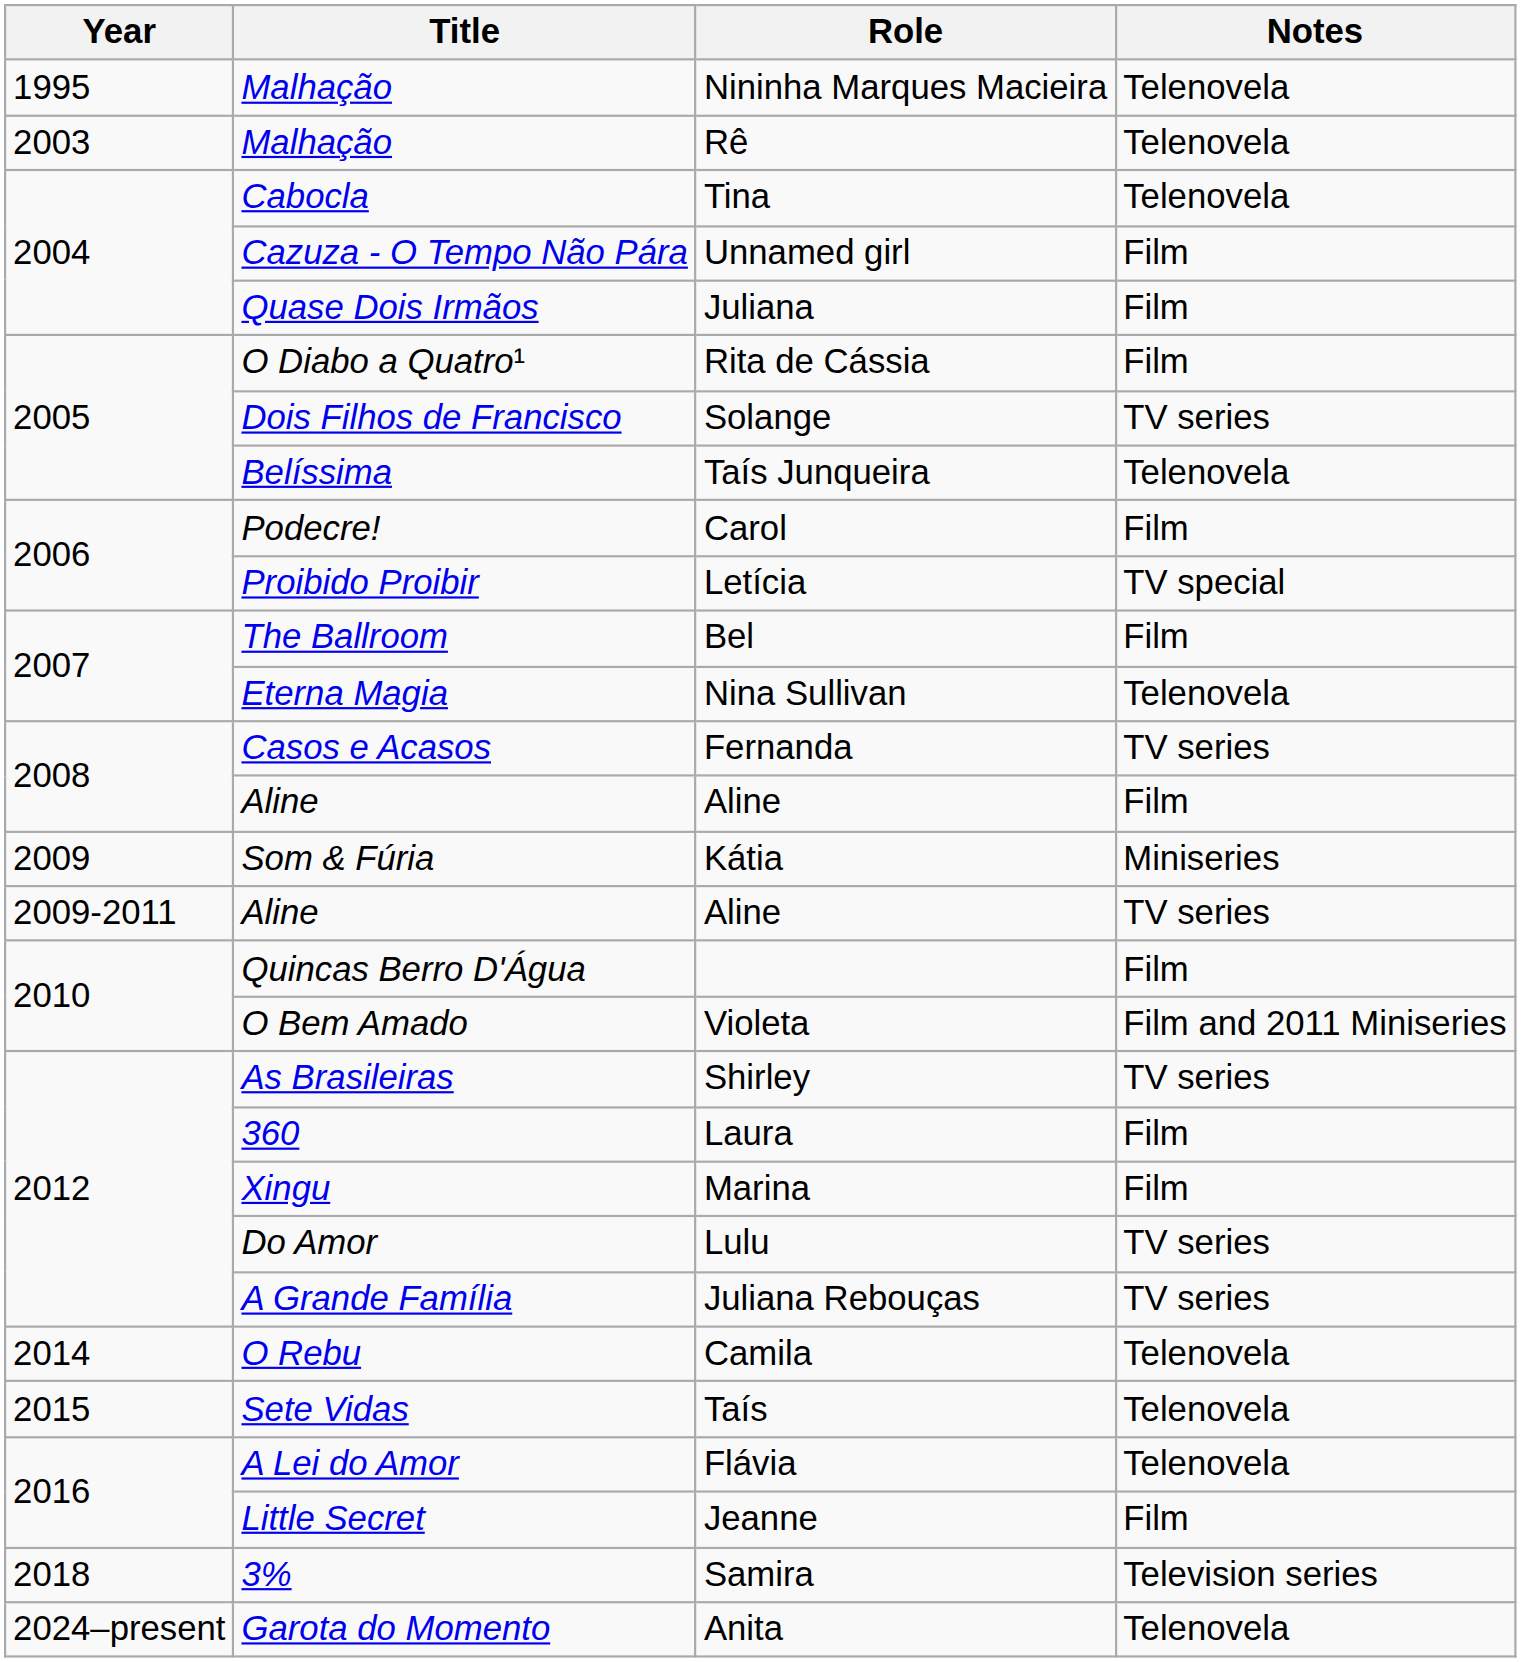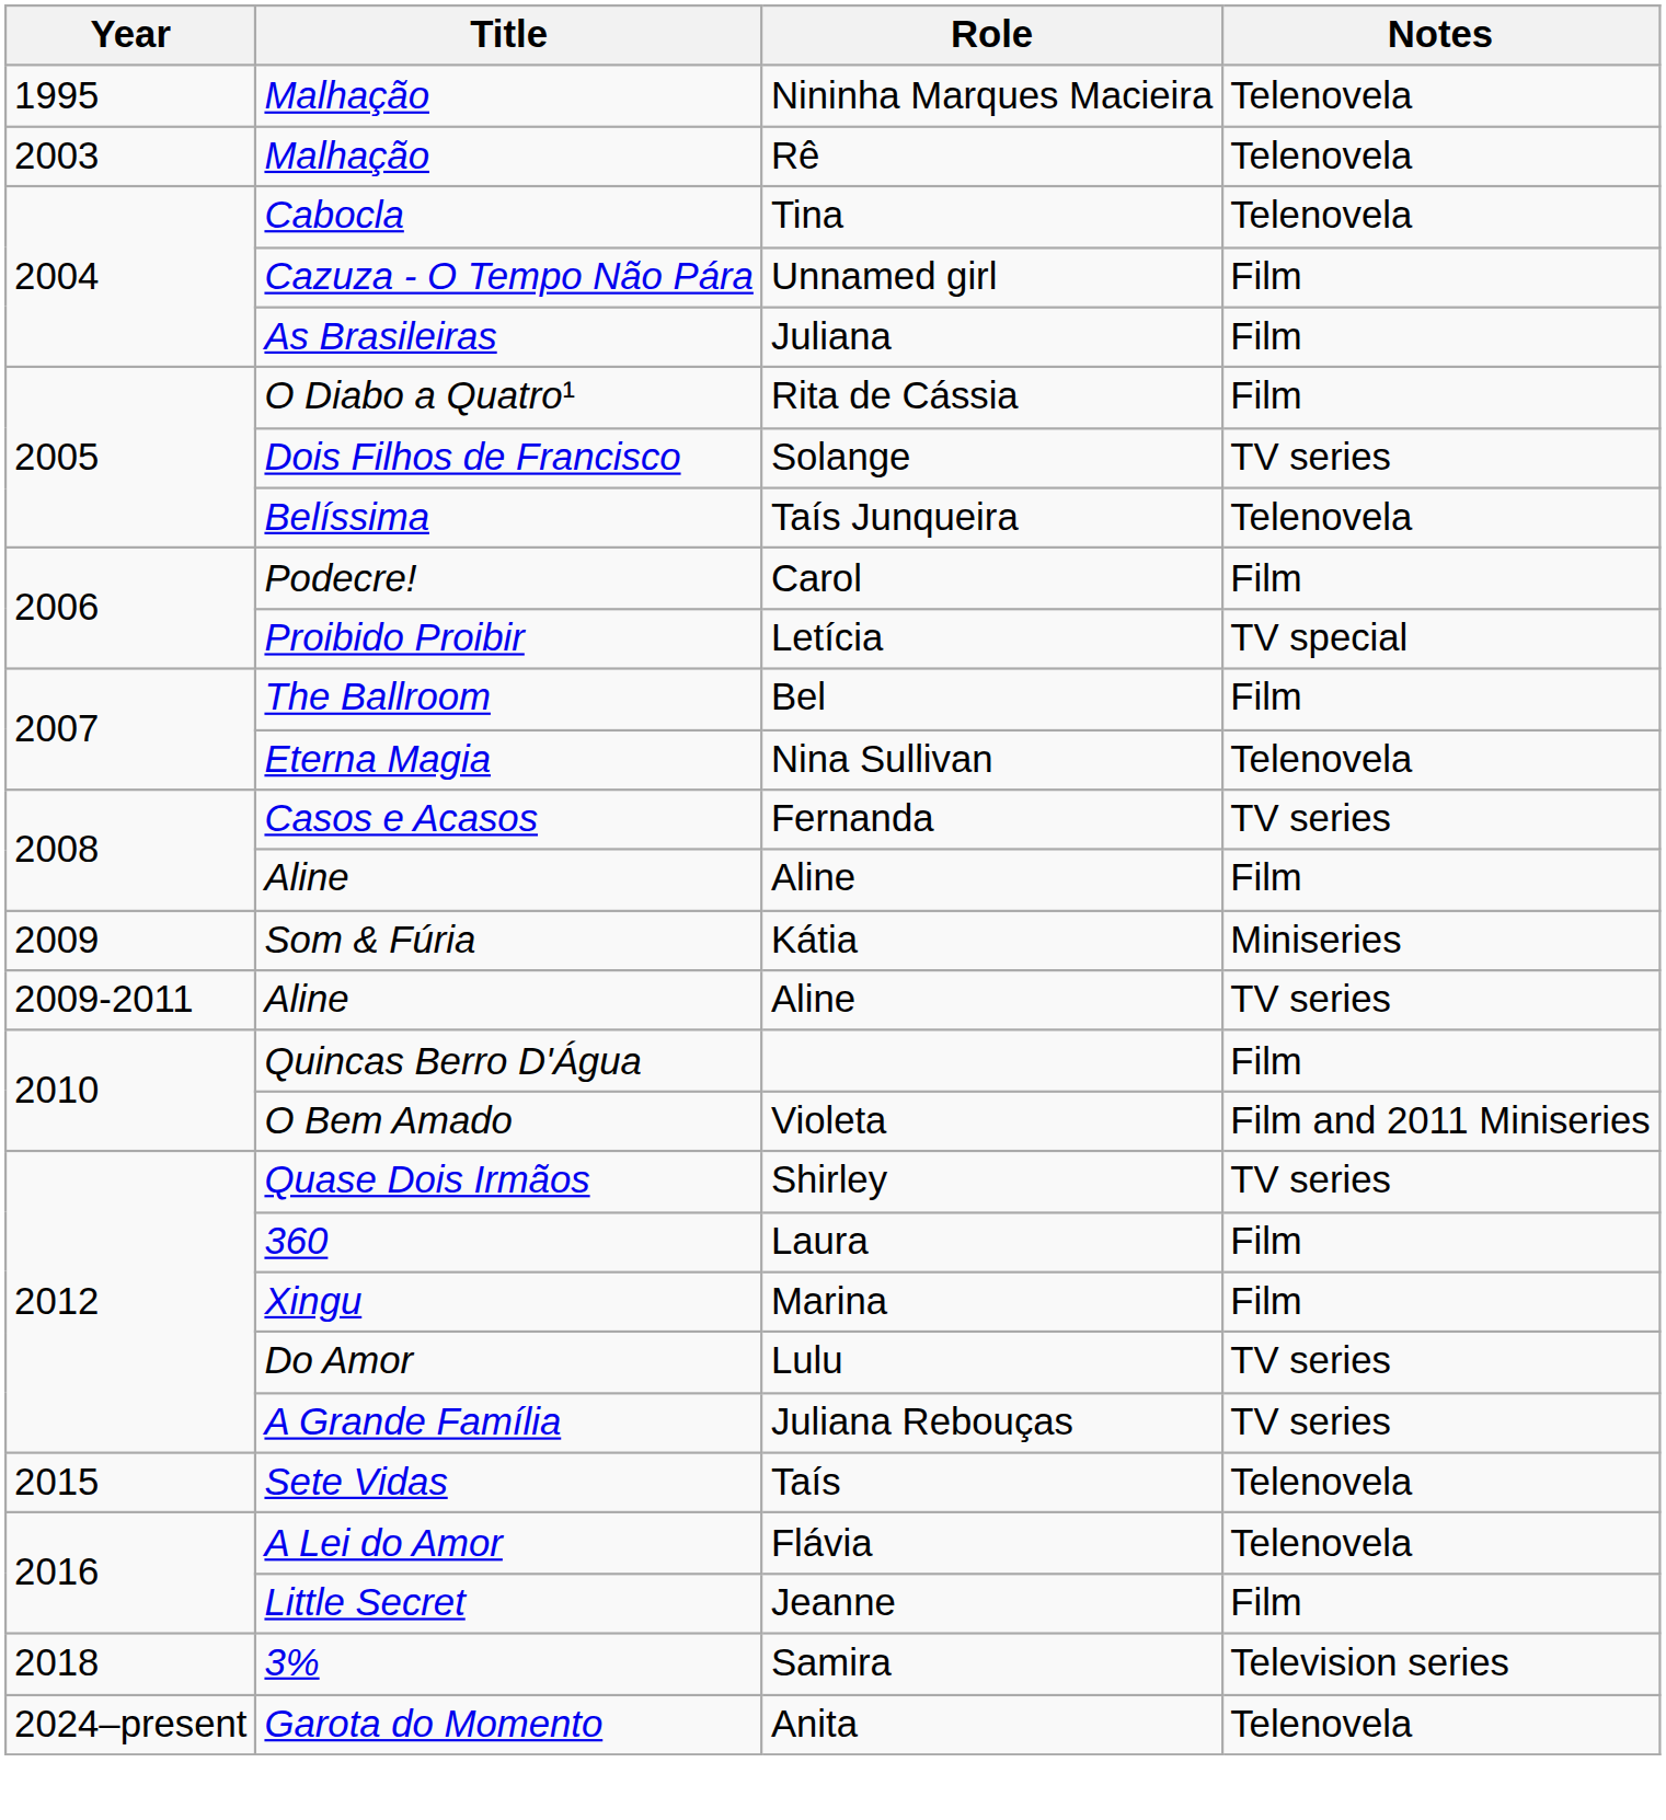Juliana | Title: Quase Dois Irmãos -> As Brasileiras
Shirley | Title: As Brasileiras -> Quase Dois Irmãos
- row: 2014 | O Rebu | Camila | Telenovela
